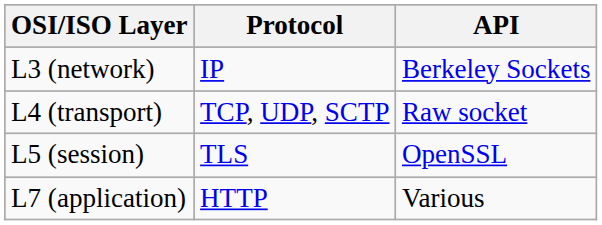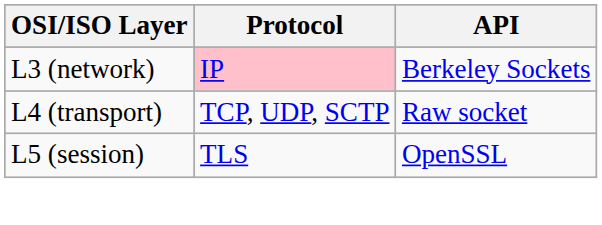L3 (network) | Protocol: no background -> pink background
- row: L7 (application) | HTTP | Various
